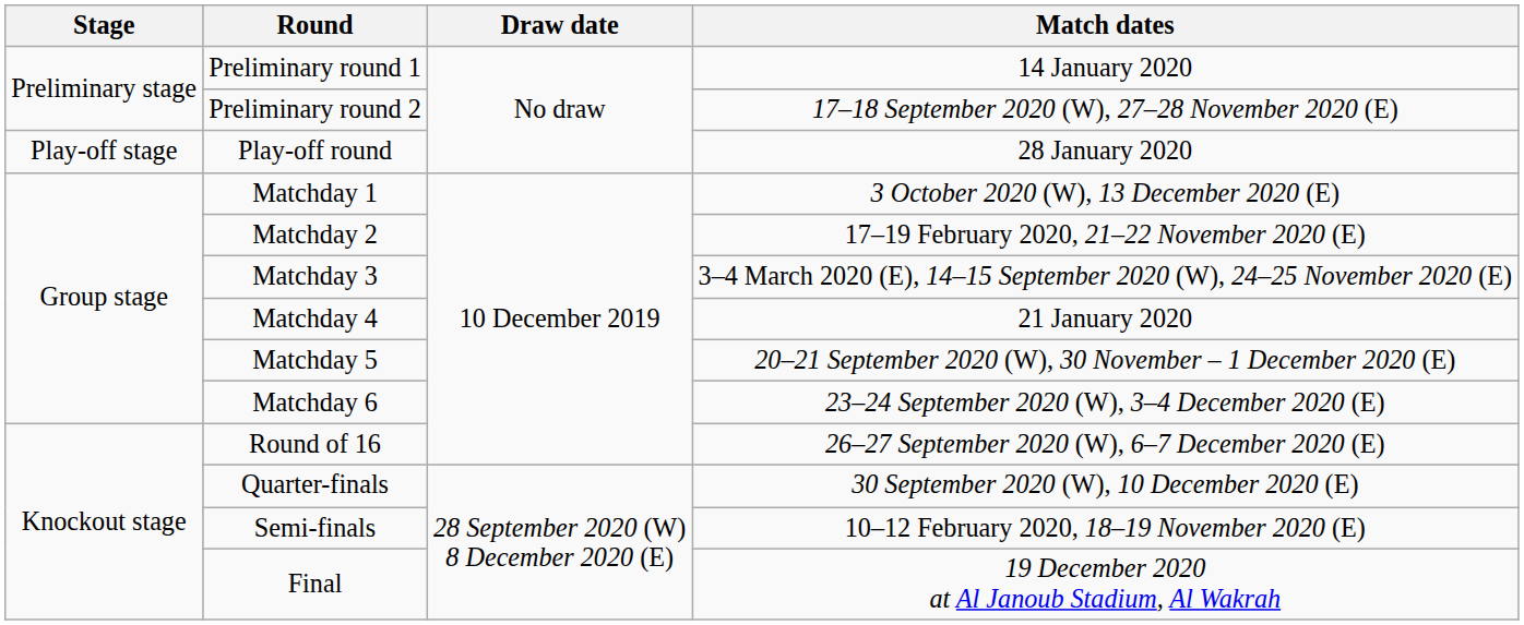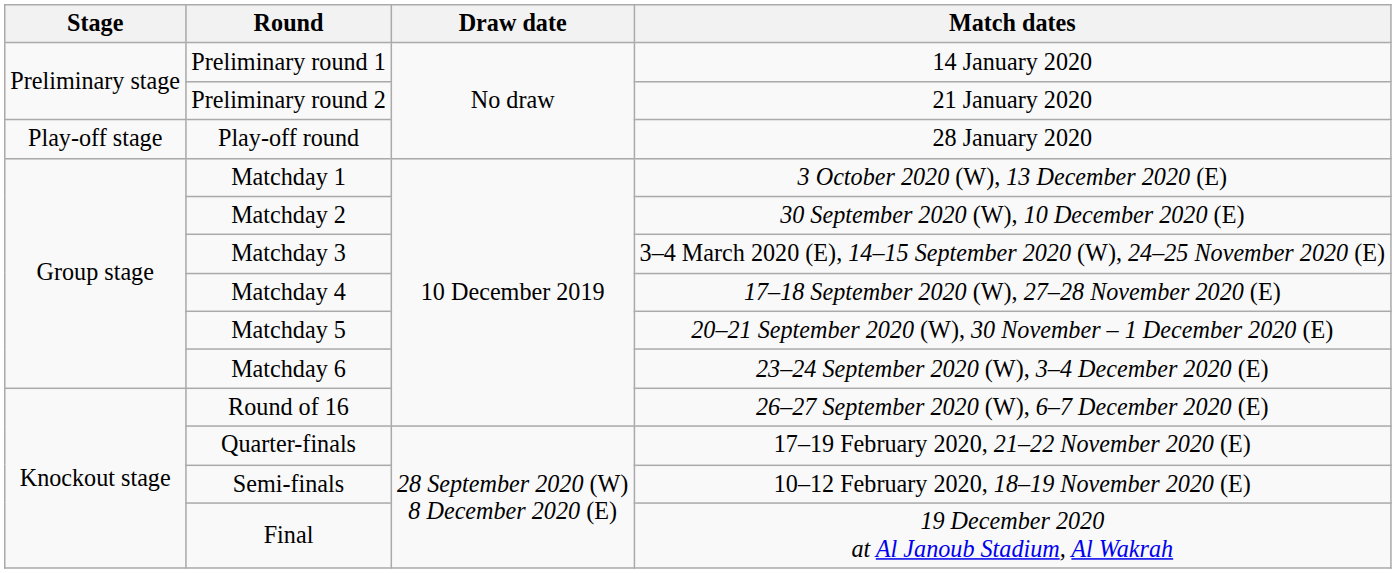Preliminary round 2 | Match dates: 17–18 September 2020 (W), 27–28 November 2020 (E) -> 21 January 2020
Matchday 2 | Match dates: 17–19 February 2020, 21–22 November 2020 (E) -> 30 September 2020 (W), 10 December 2020 (E)
Matchday 4 | Match dates: 21 January 2020 -> 17–18 September 2020 (W), 27–28 November 2020 (E)
Quarter-finals | Match dates: 30 September 2020 (W), 10 December 2020 (E) -> 17–19 February 2020, 21–22 November 2020 (E)
